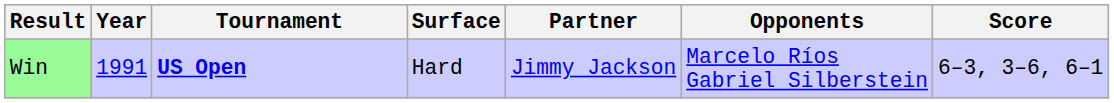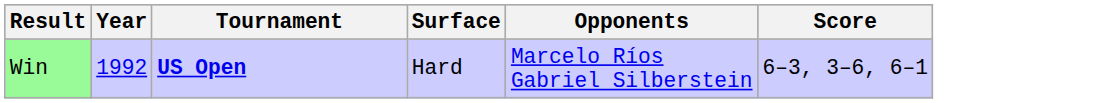- column: Partner | Jimmy Jackson
Win | Year: 1991 -> 1992
